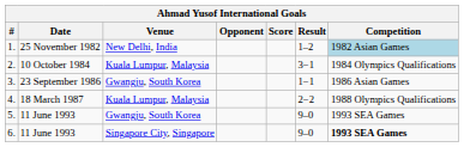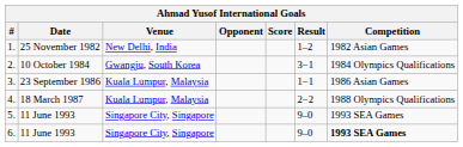1. | Competition: lightblue background -> no background
2. | Venue: Kuala Lumpur, Malaysia -> Gwangju, South Korea
3. | Venue: Gwangju, South Korea -> Kuala Lumpur, Malaysia
5. | Venue: Gwangju, South Korea -> Singapore City, Singapore
